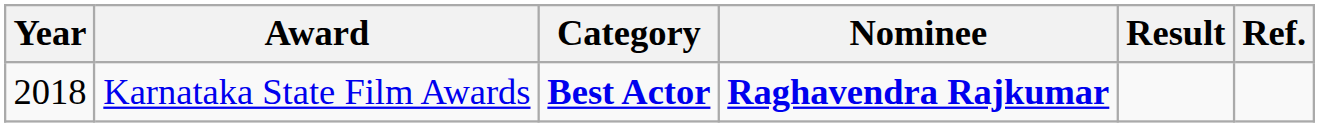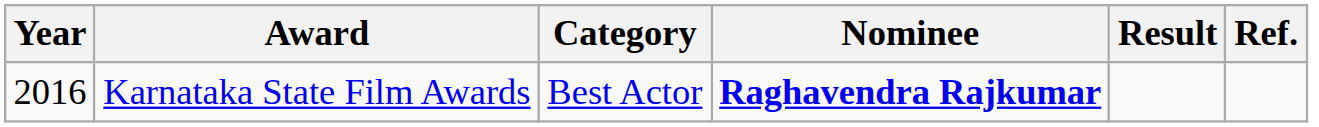Karnataka State Film Awards | Year: 2018 -> 2016
Karnataka State Film Awards | Category: bold -> normal
